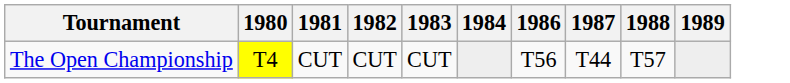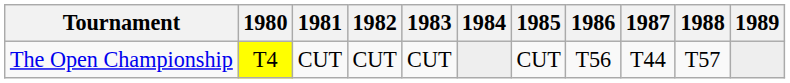+ column: 1985 | CUT
